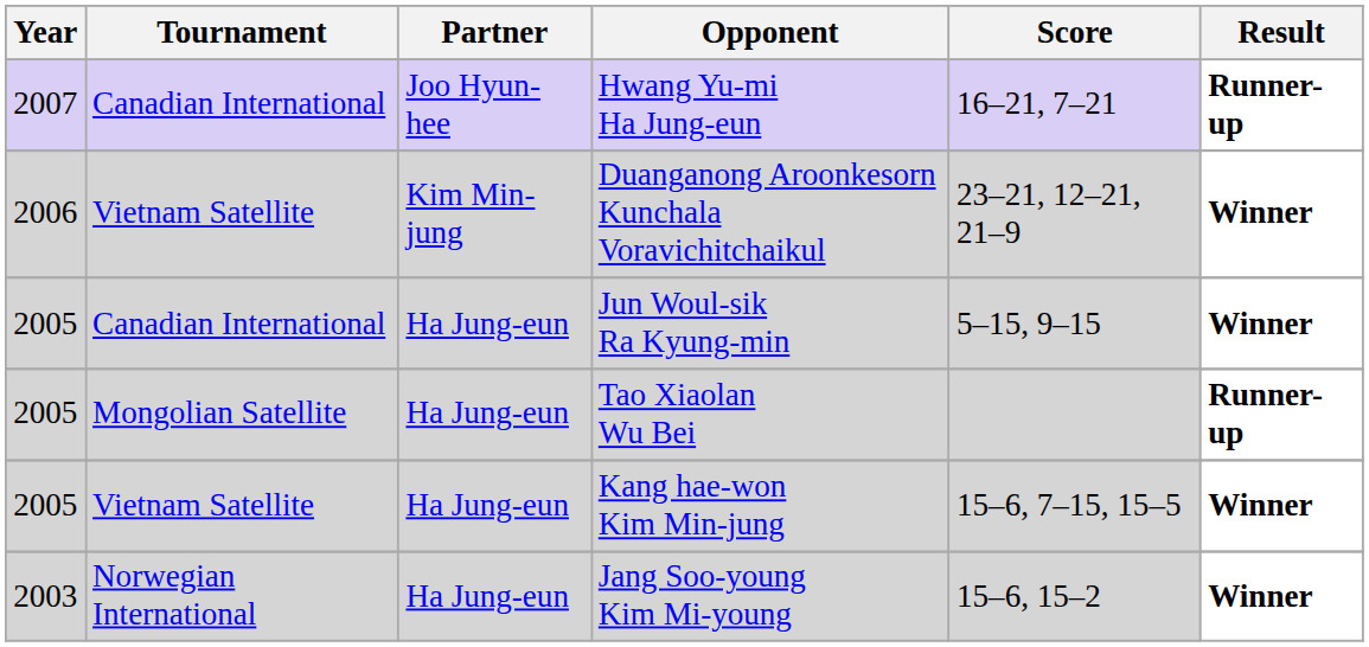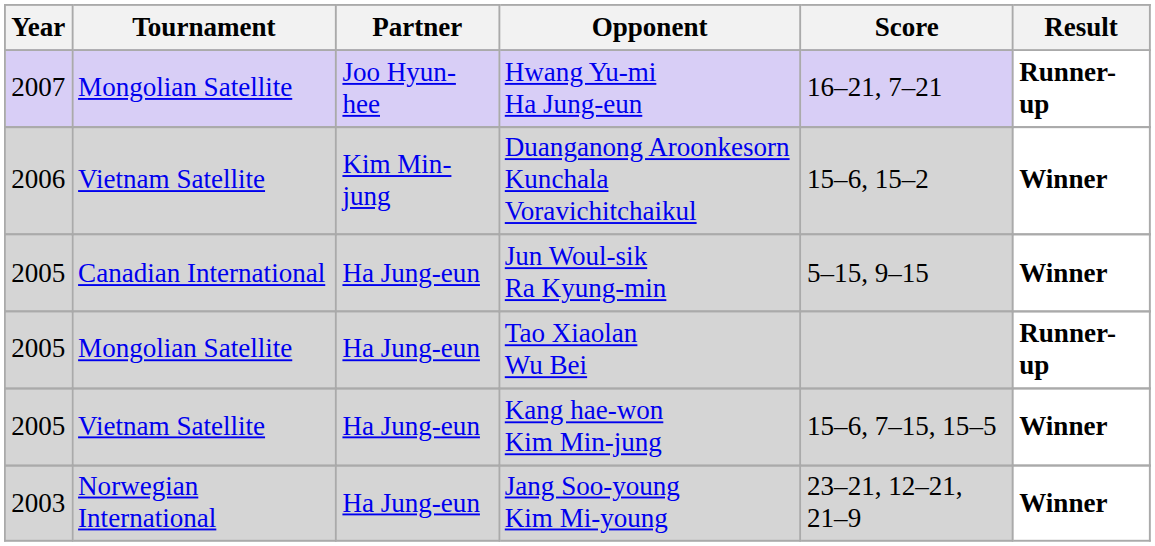Hwang Yu-mi Ha Jung-eun | Tournament: Canadian International -> Mongolian Satellite
Duanganong Aroonkesorn Kunchala Voravichitchaikul | Score: 23–21, 12–21, 21–9 -> 15–6, 15–2
Jang Soo-young Kim Mi-young | Score: 15–6, 15–2 -> 23–21, 12–21, 21–9
